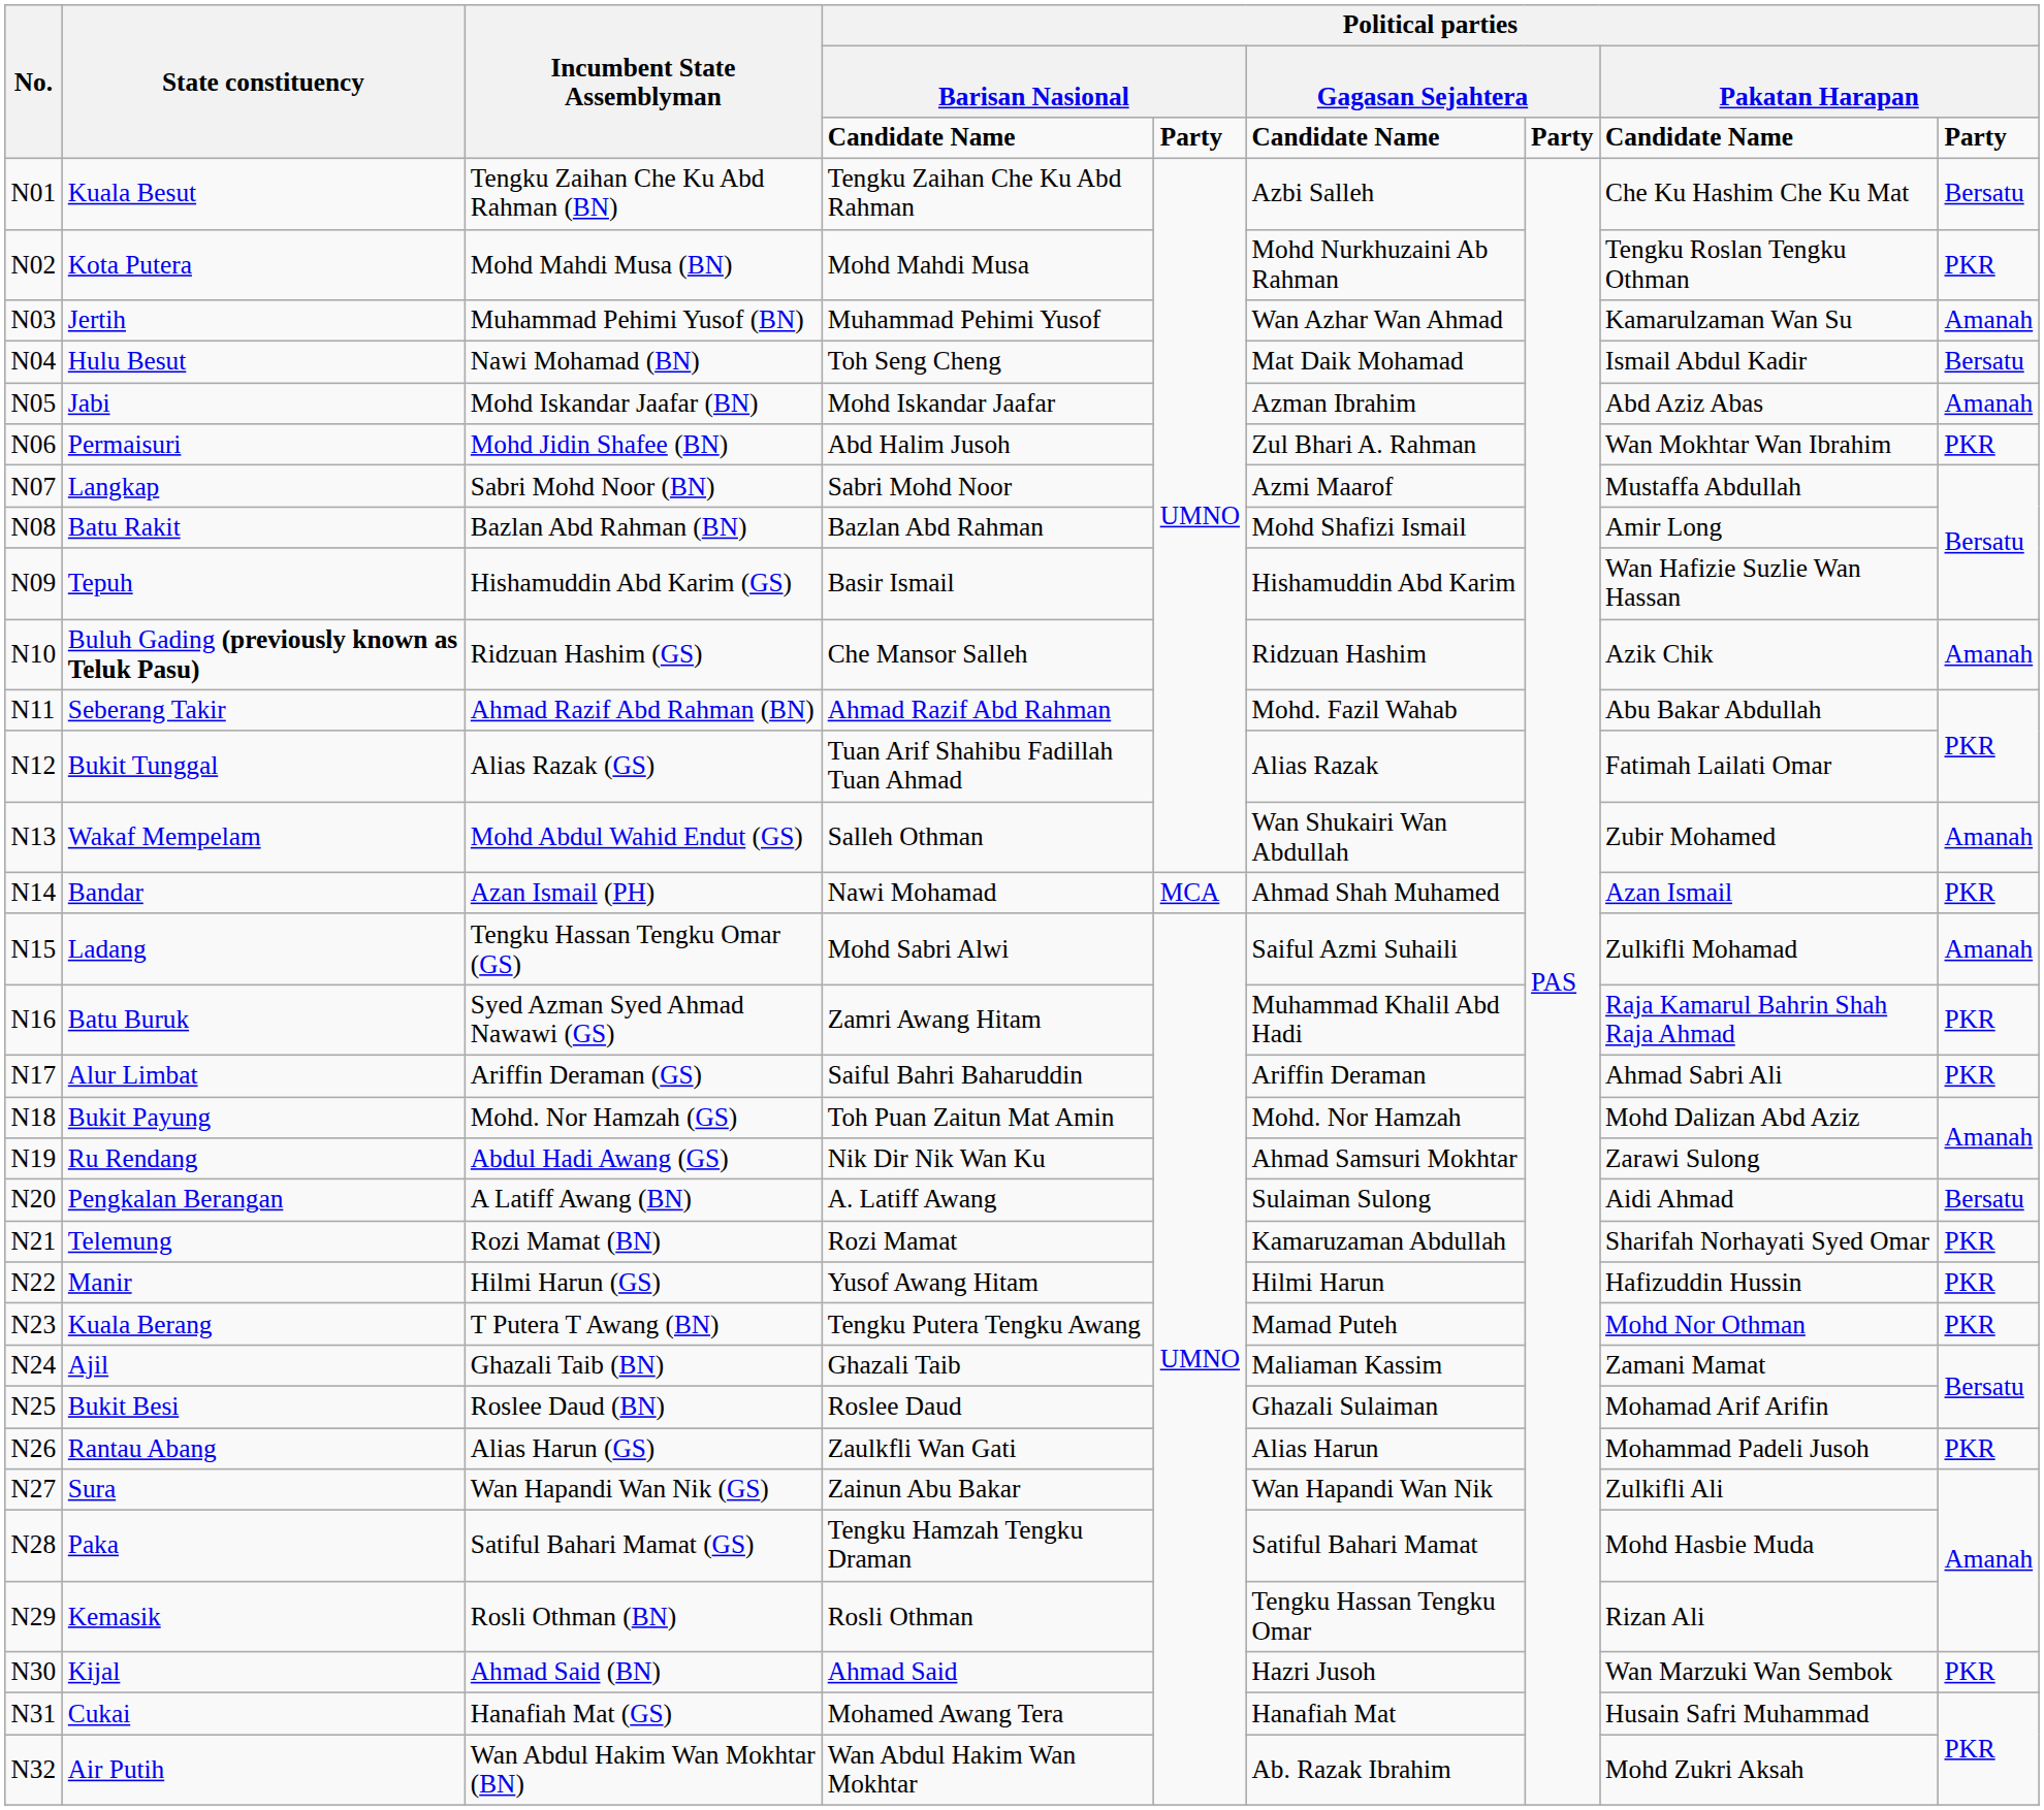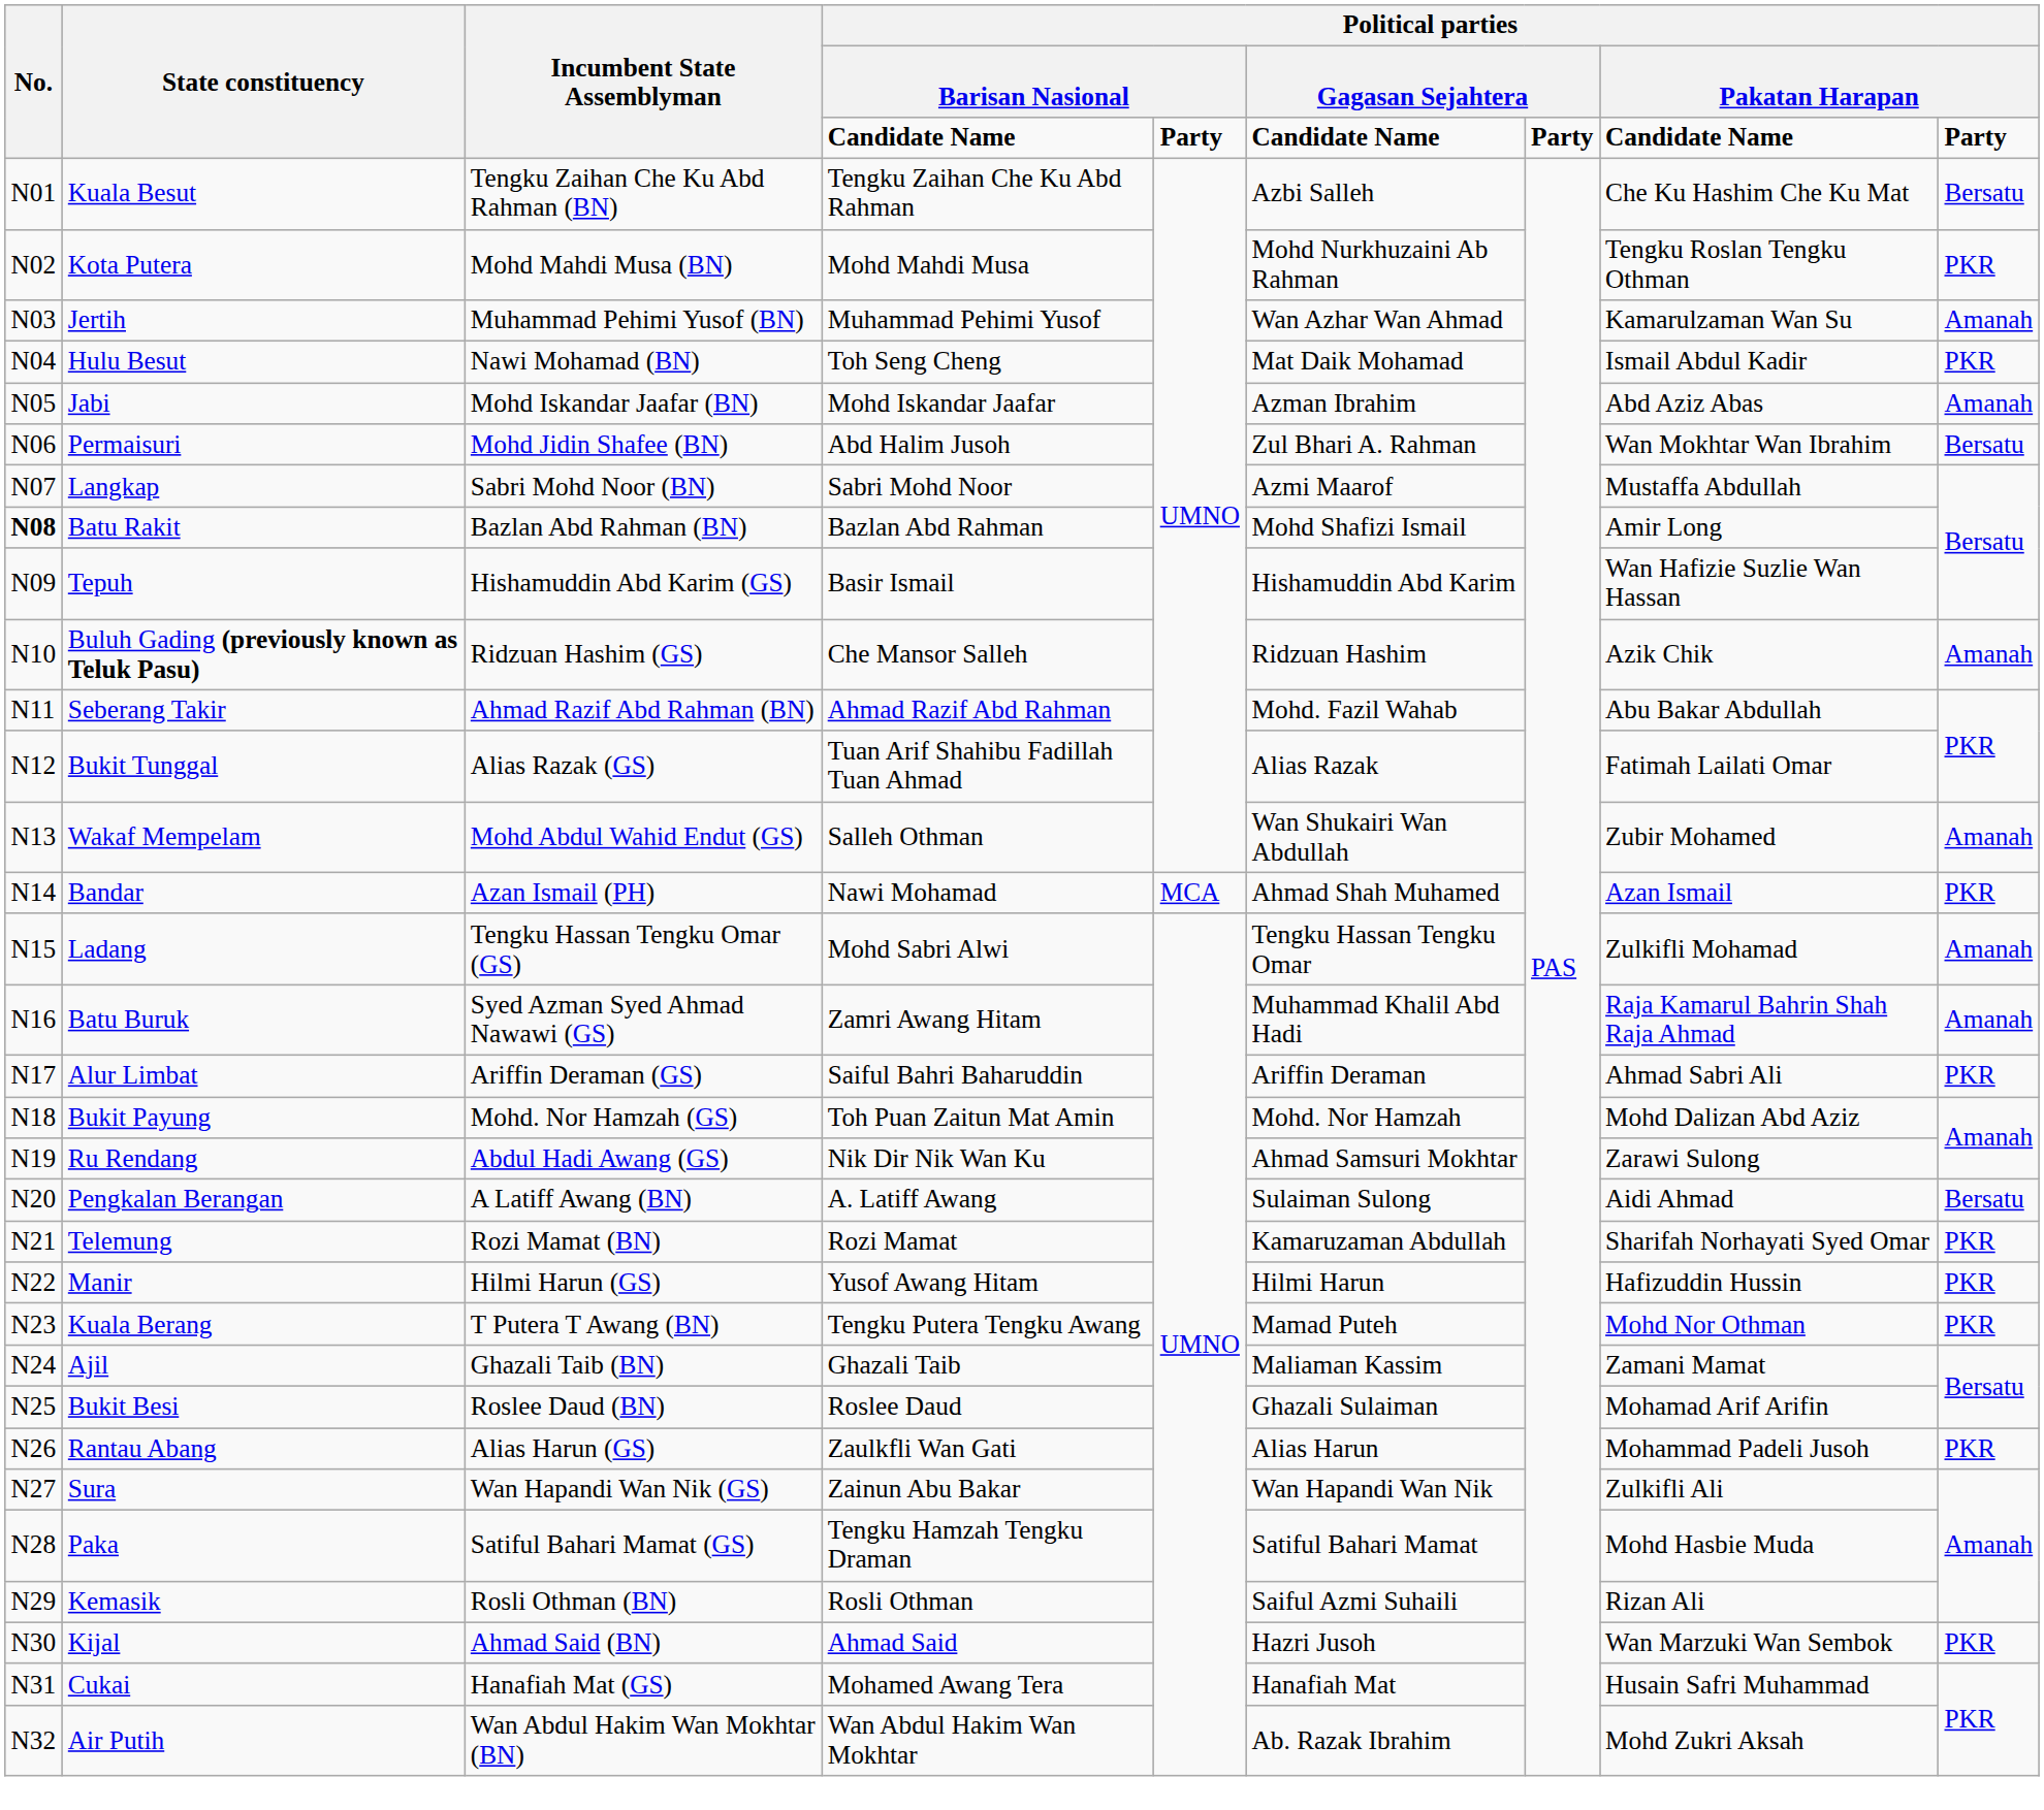Hulu Besut | column 9: Bersatu -> PKR
Permaisuri | column 9: PKR -> Bersatu
Batu Rakit | No.: normal -> bold
Ladang | column 6: Saiful Azmi Suhaili -> Tengku Hassan Tengku Omar
Batu Buruk | column 9: PKR -> Amanah
Kemasik | column 6: Tengku Hassan Tengku Omar -> Saiful Azmi Suhaili
